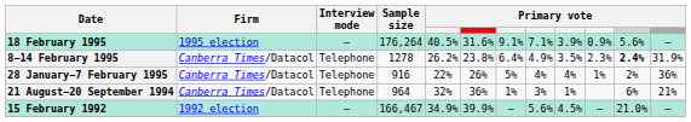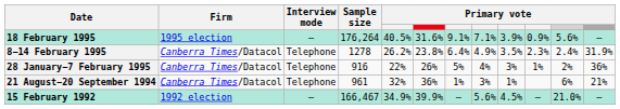8−14 February 1995 | column 11: bold -> normal
28 January−7 February 1995 | column 9: 4% -> 3%
21 August−20 September 1994 | Sample size: 964 -> 961
